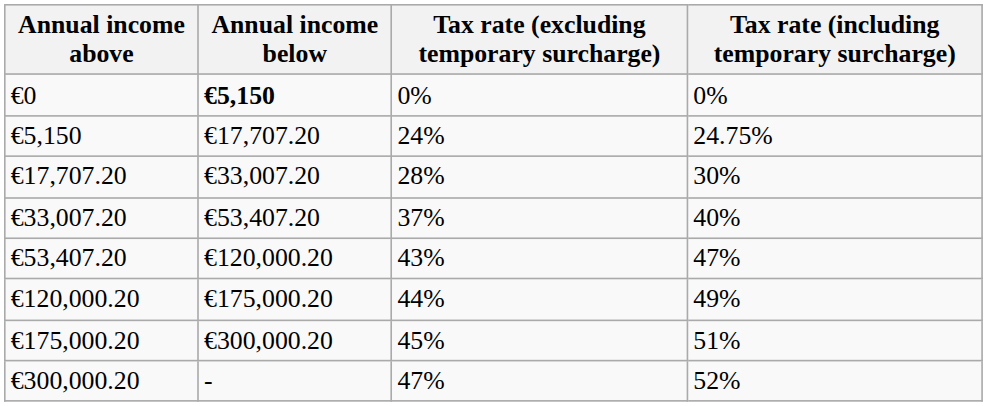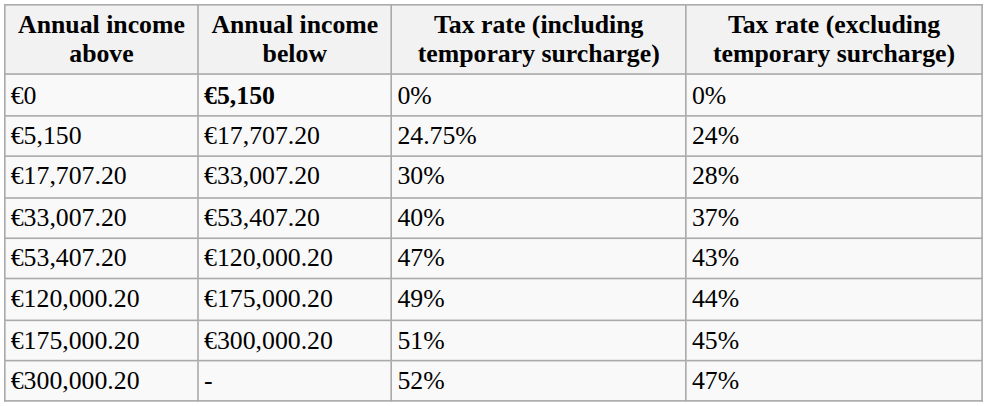columns swapped: Tax rate (excluding temporary surcharge) <-> Tax rate (including temporary surcharge)
